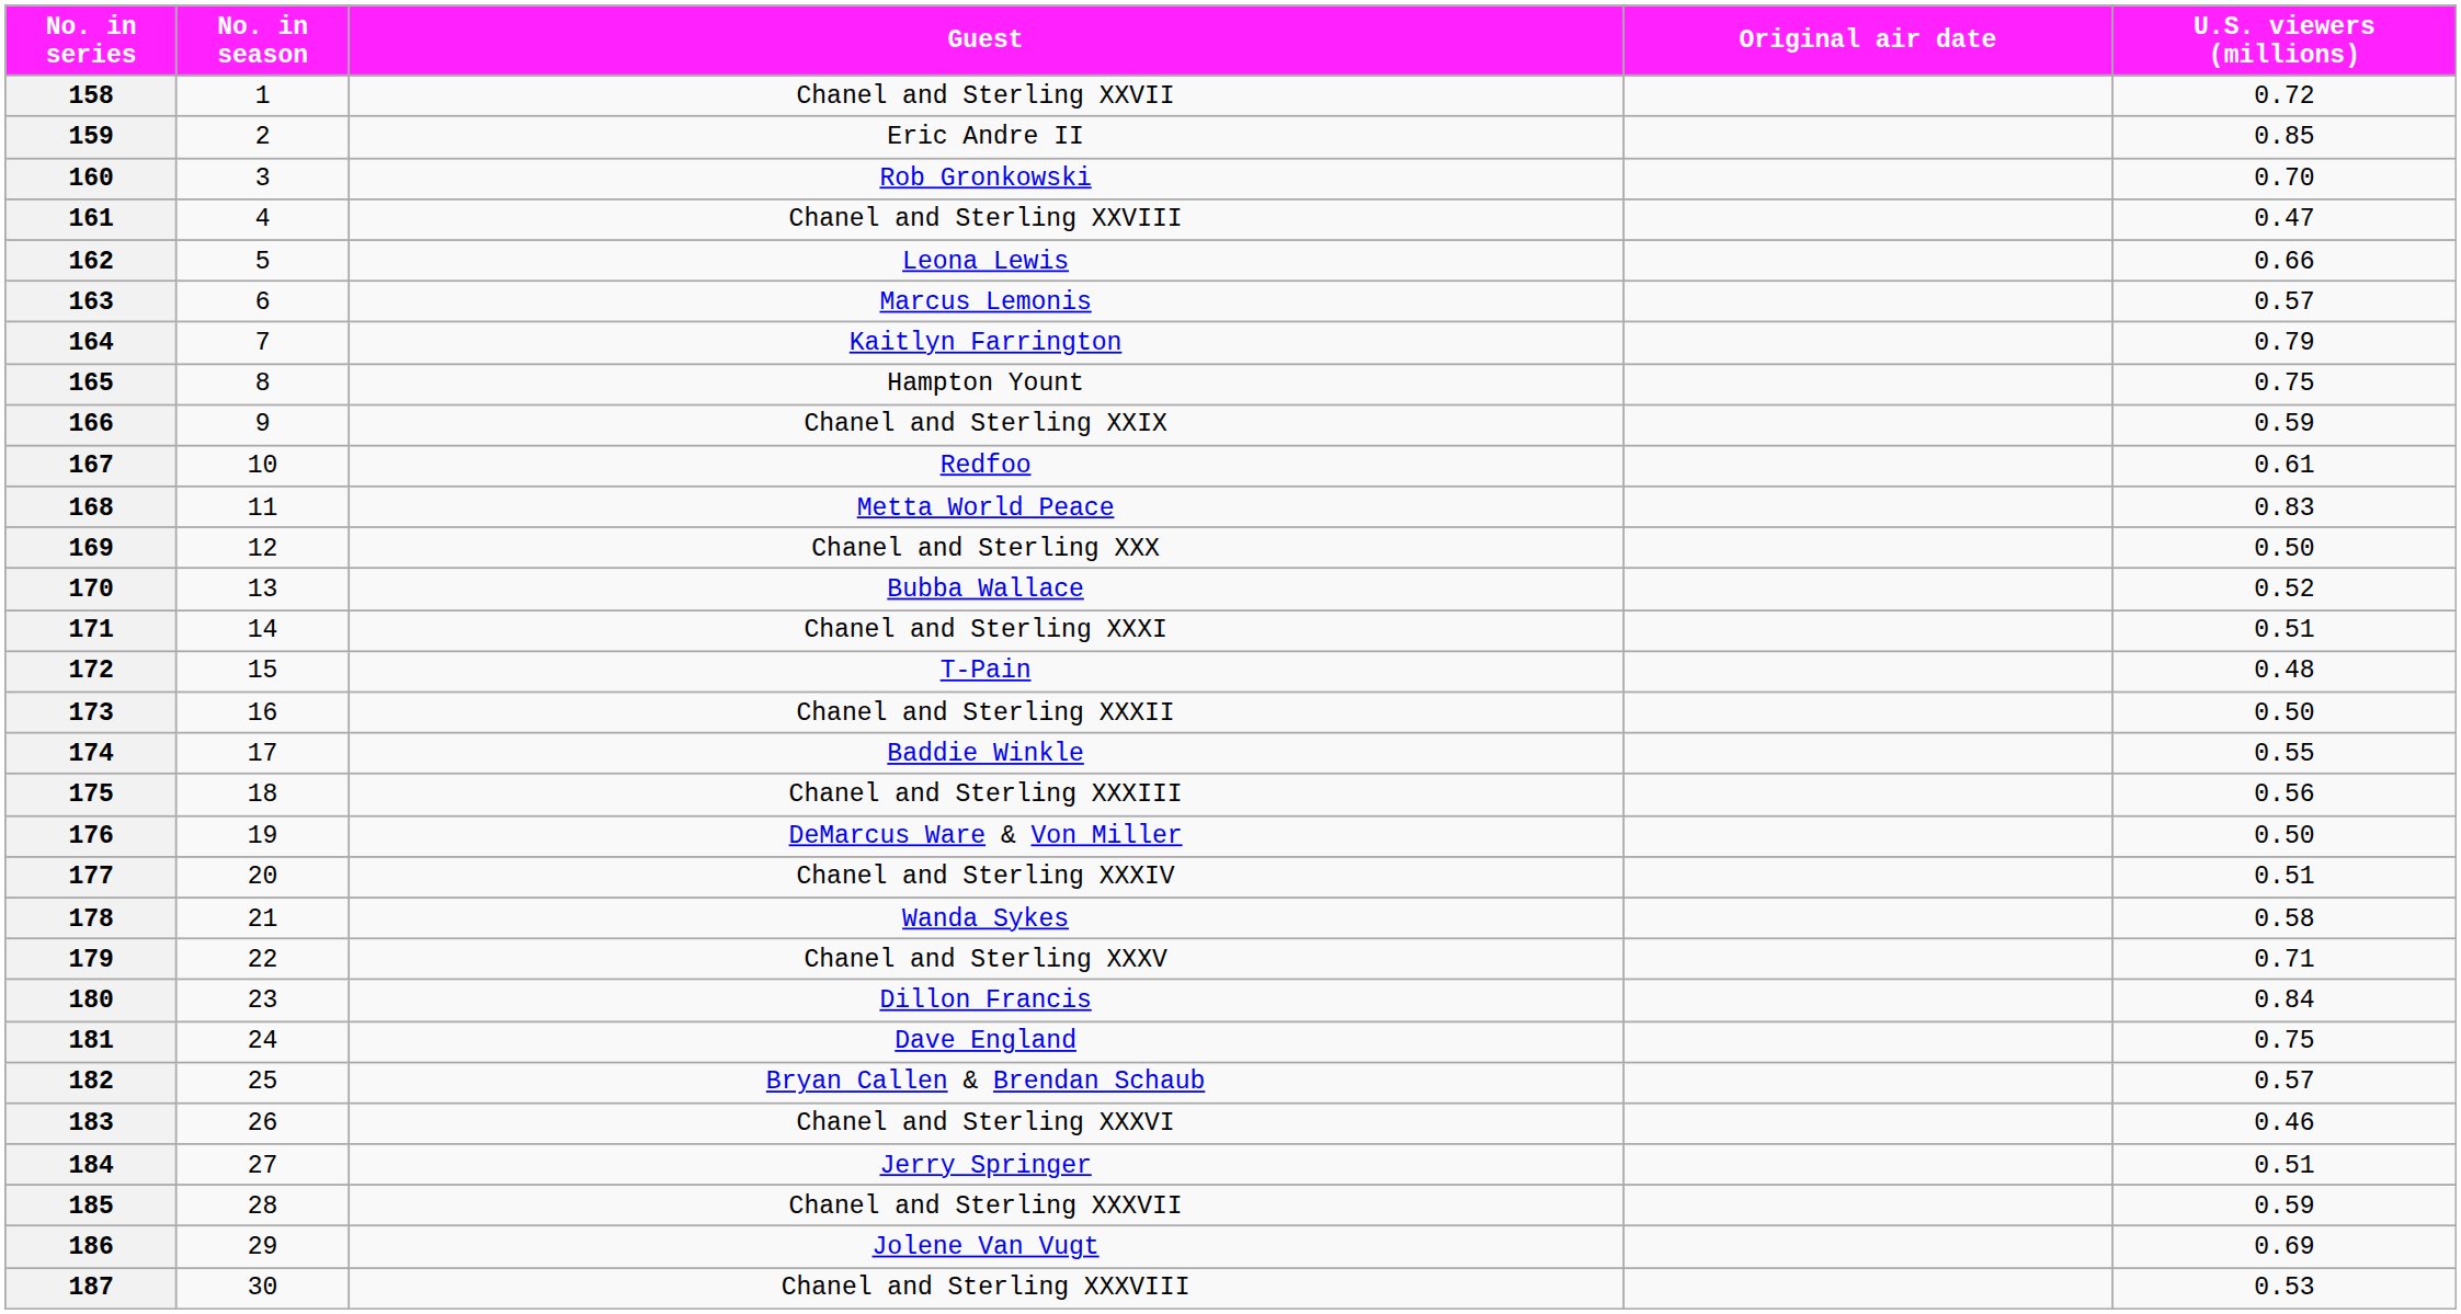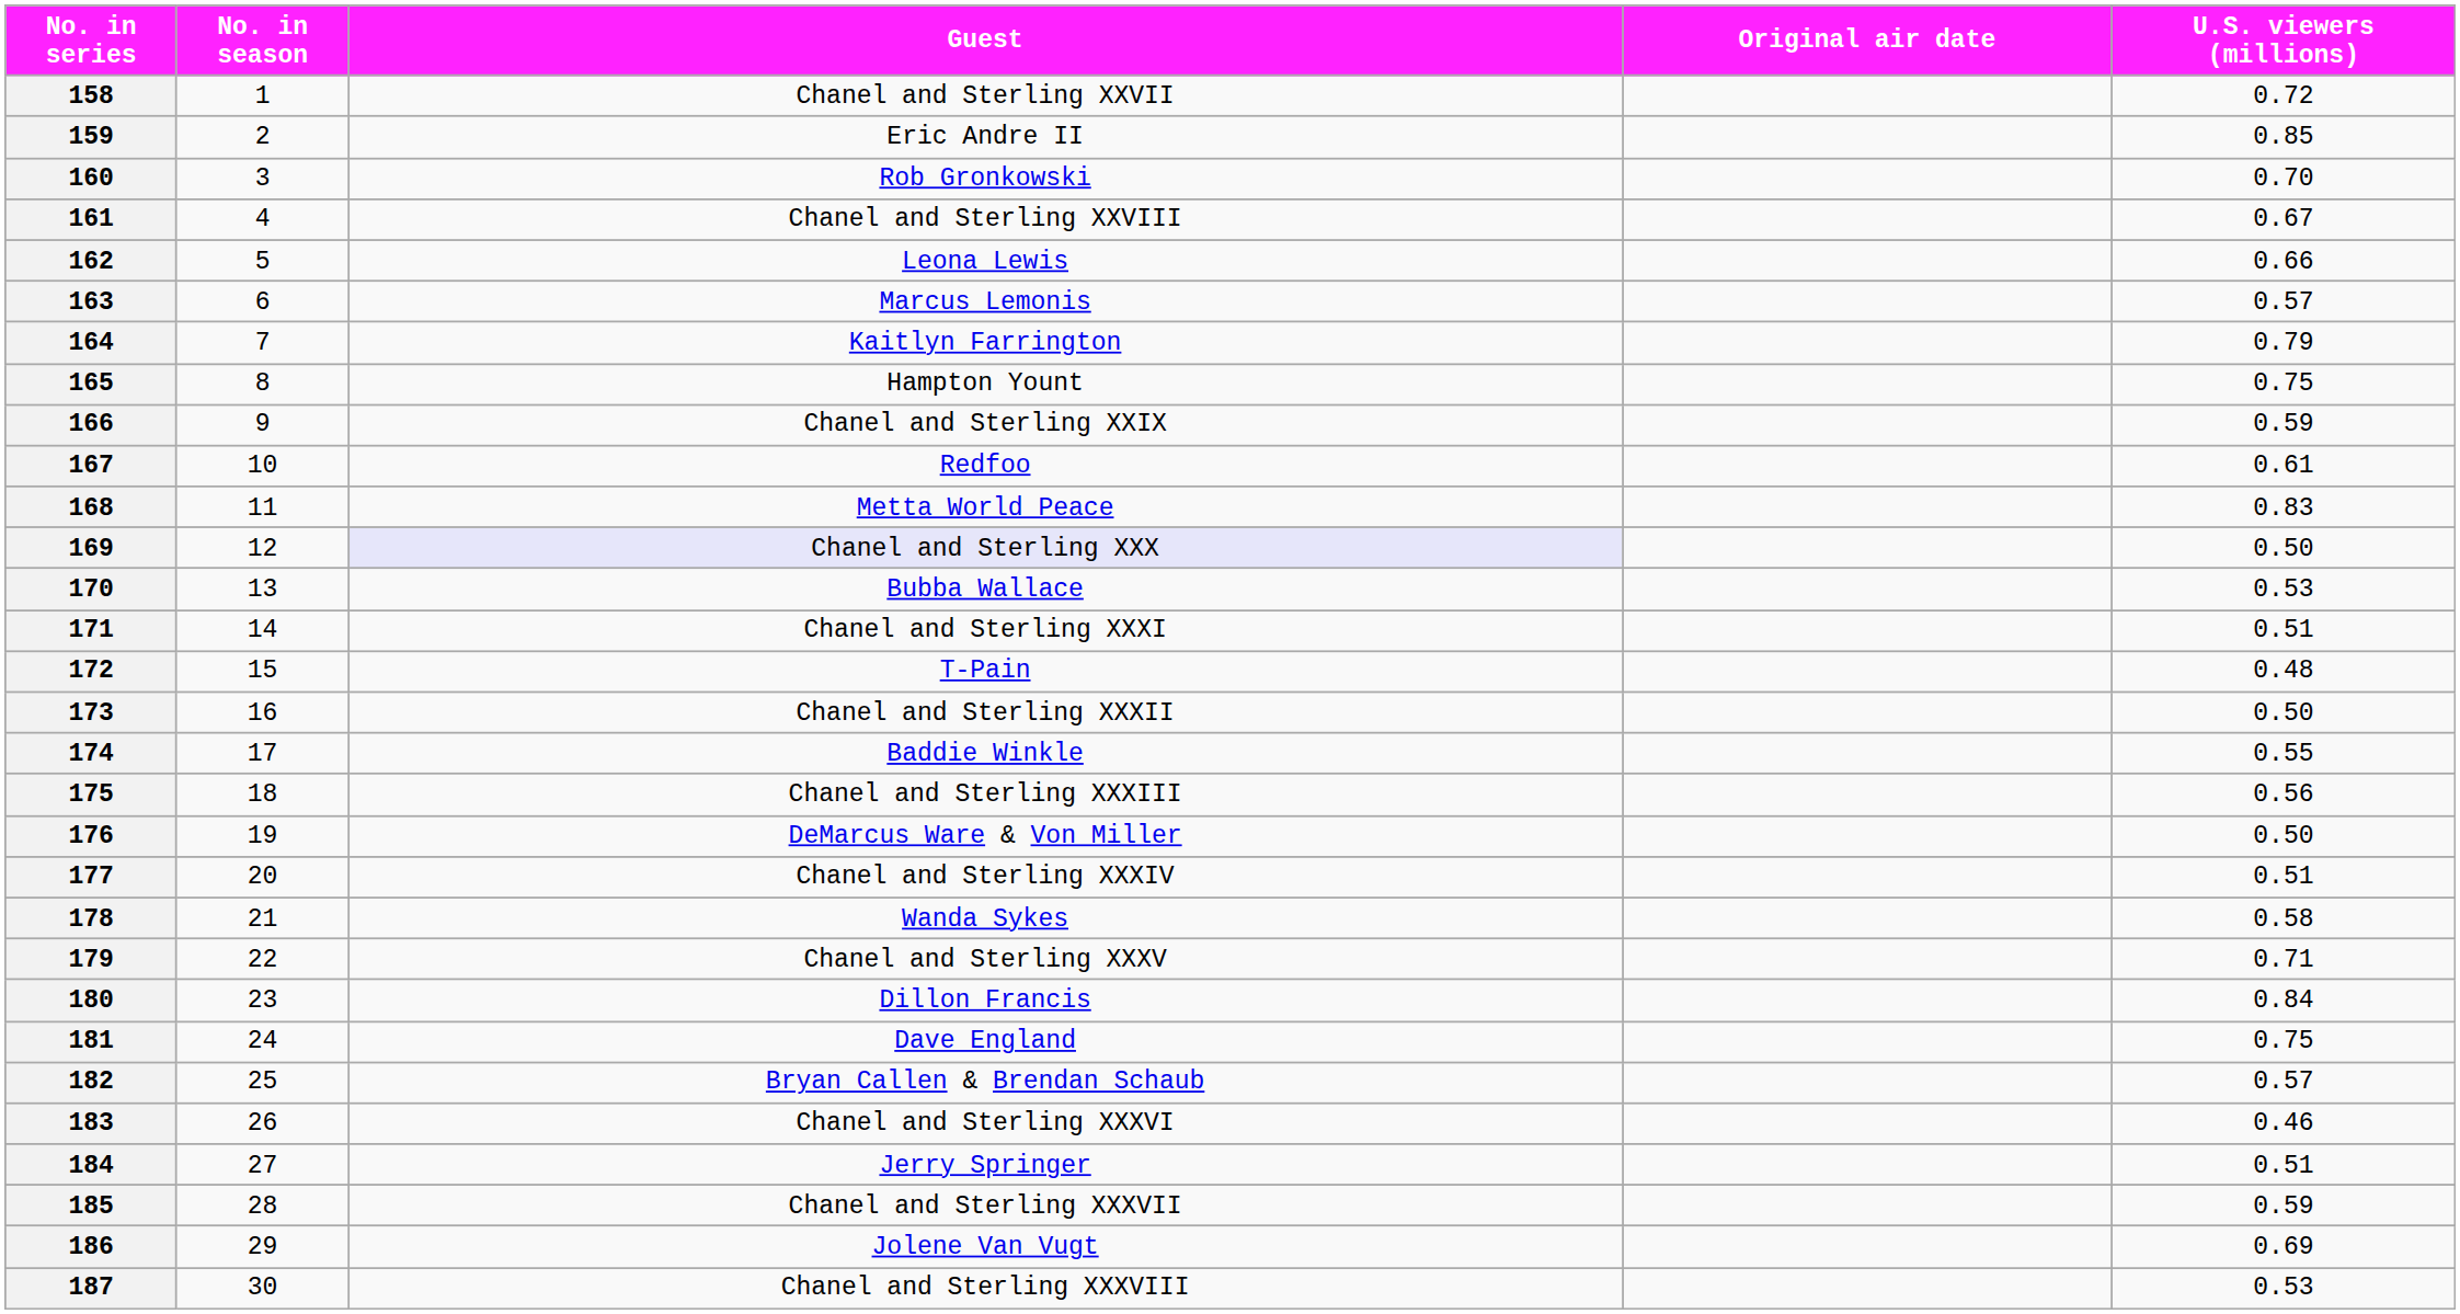161 | U.S. viewers (millions): 0.47 -> 0.67
169 | Guest: no background -> lavender background
170 | U.S. viewers (millions): 0.52 -> 0.53
